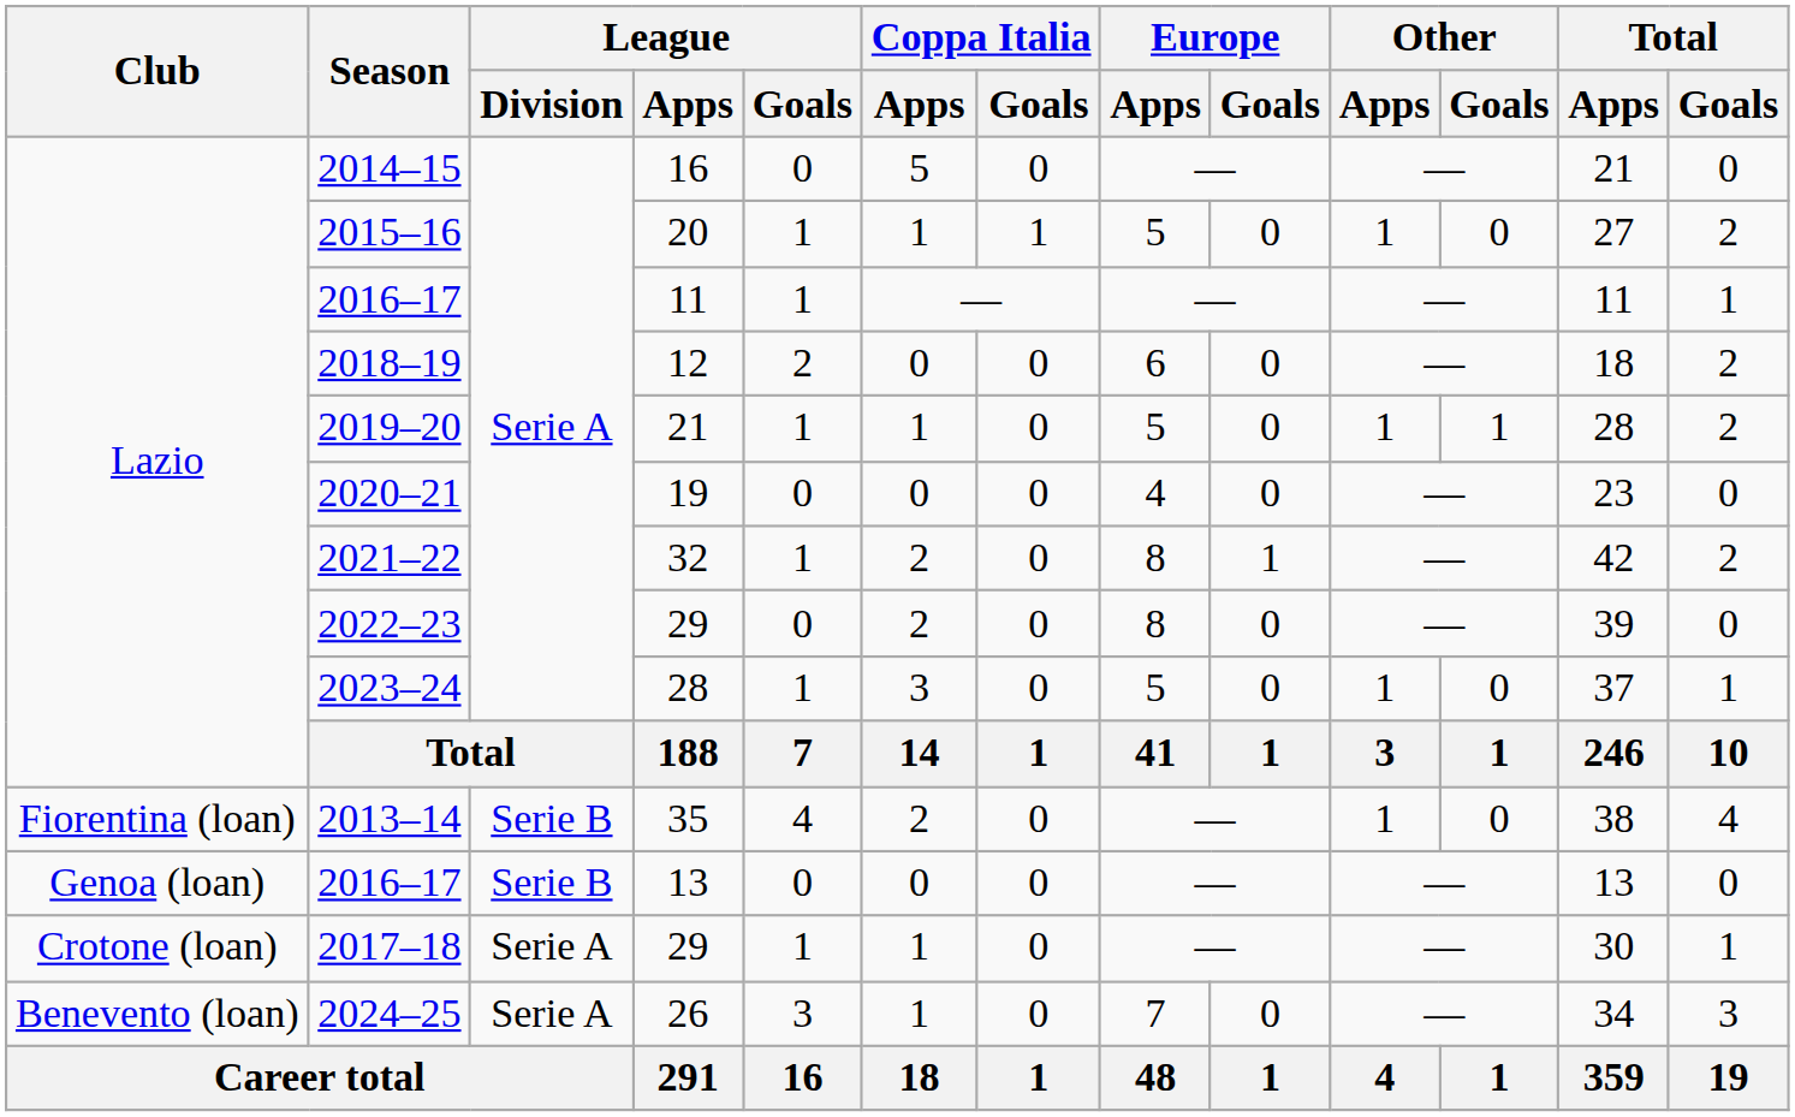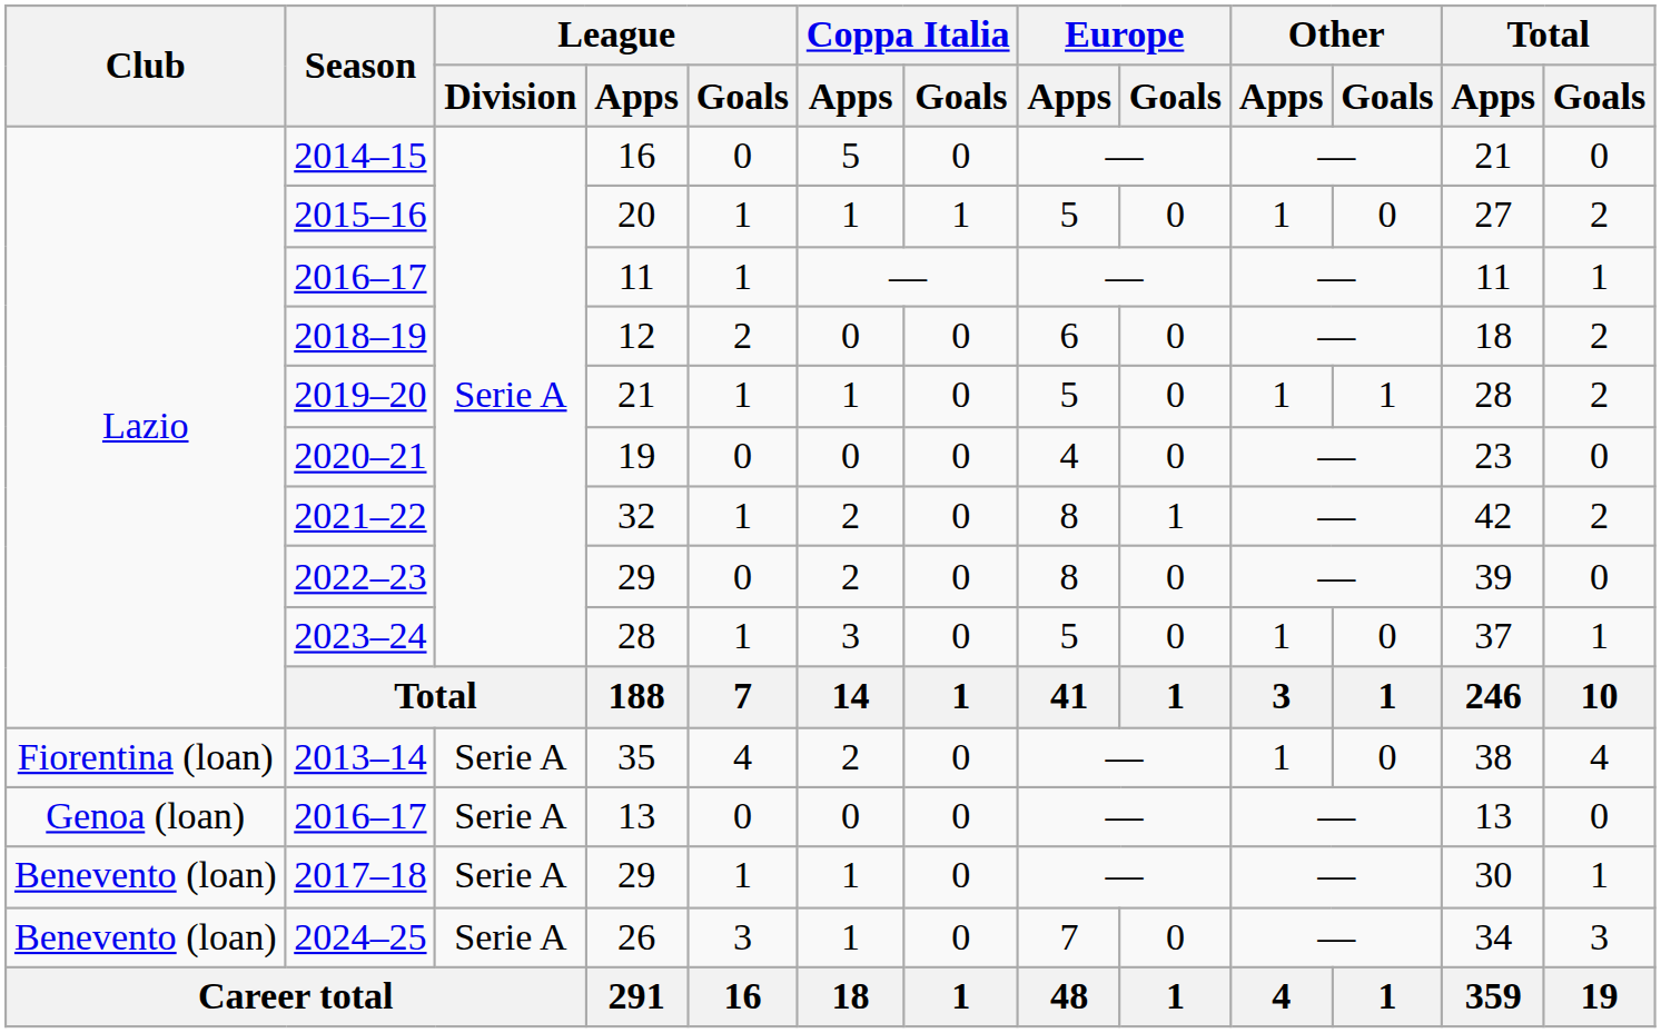2013–14 | League / Division: Serie B -> Serie A
2016–17 / 13 | League / Division: Serie B -> Serie A
2017–18 | Club: Crotone (loan) -> Benevento (loan)
